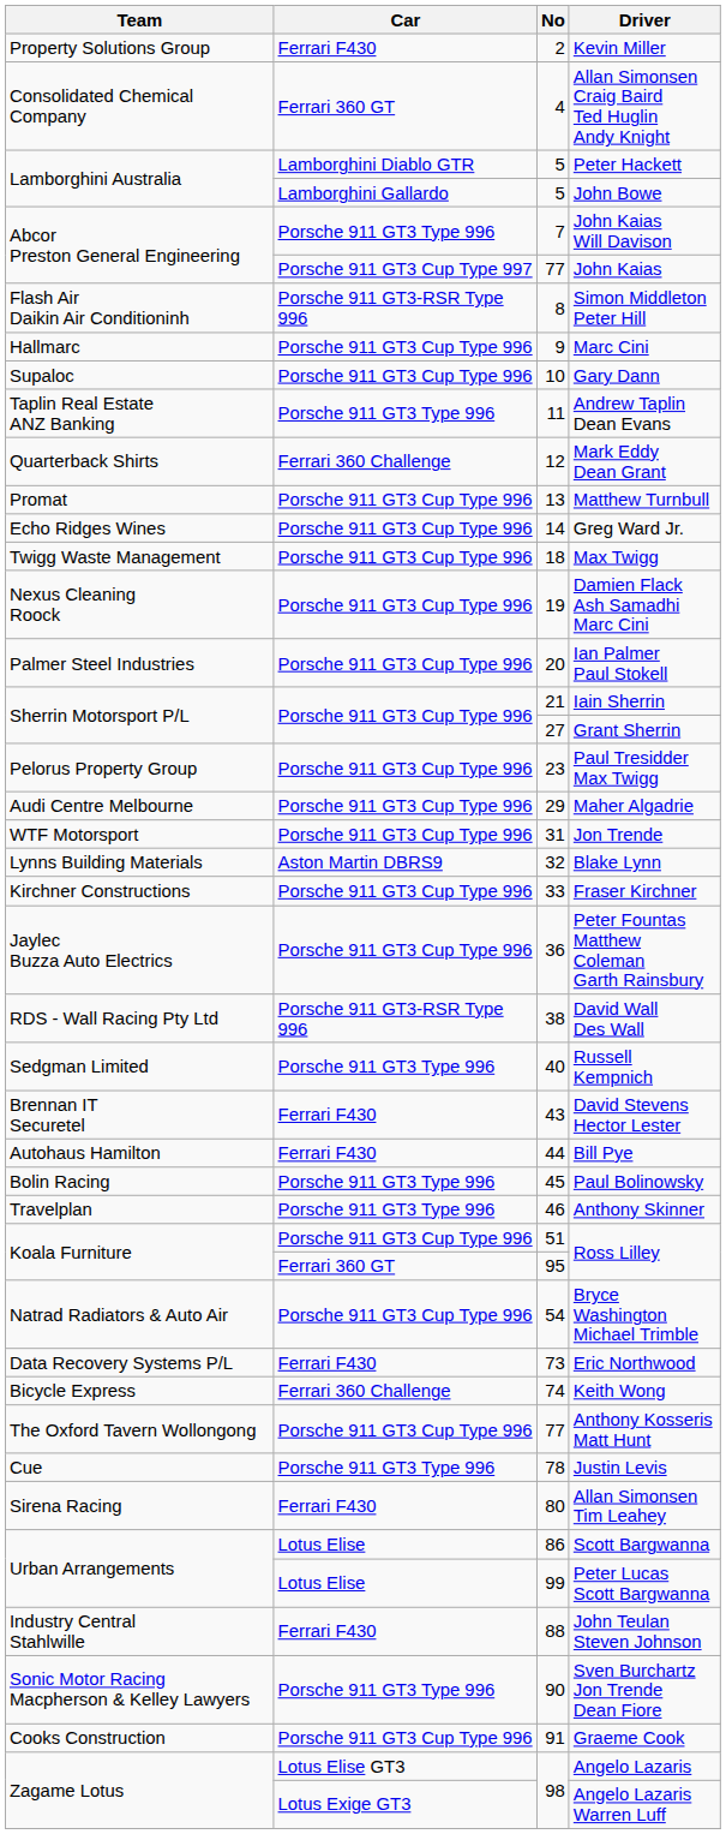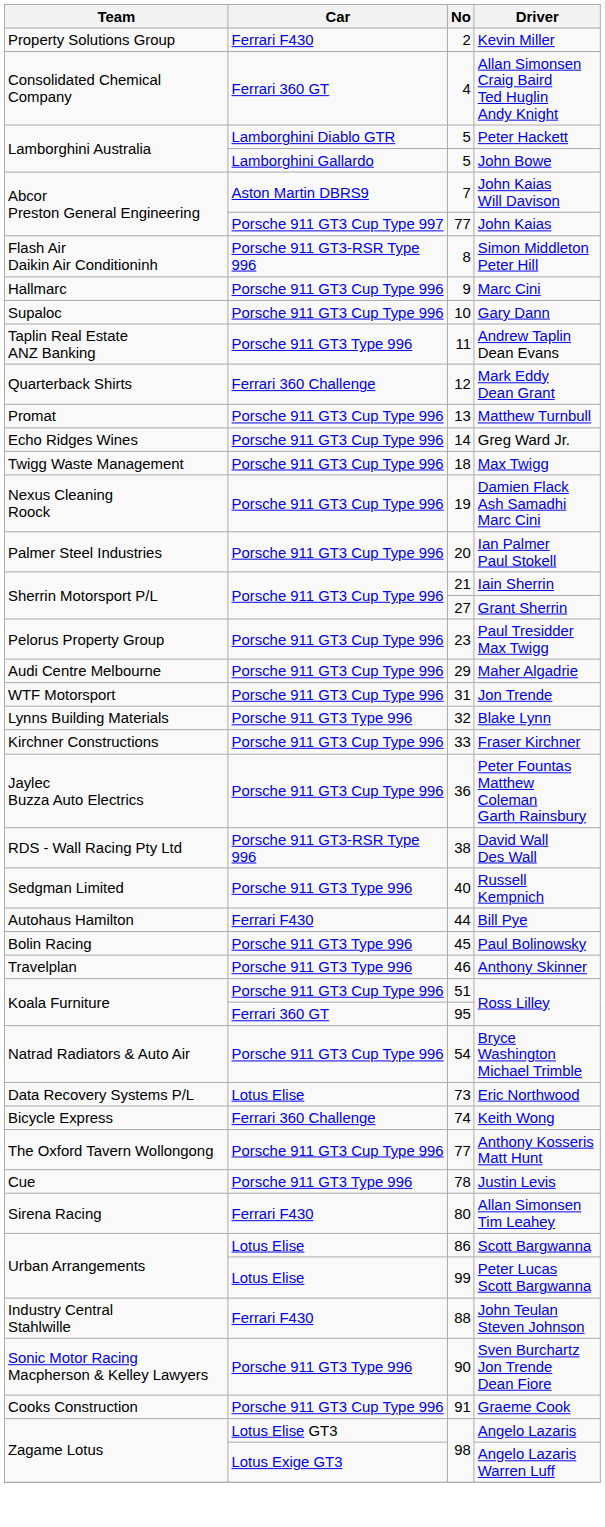John Kaias Will Davison | Car: Porsche 911 GT3 Type 996 -> Aston Martin DBRS9
Blake Lynn | Car: Aston Martin DBRS9 -> Porsche 911 GT3 Type 996
- row: Brennan IT Securetel | Ferrari F430 | 43 | David Stevens Hector Lester
Eric Northwood | Car: Ferrari F430 -> Lotus Elise
